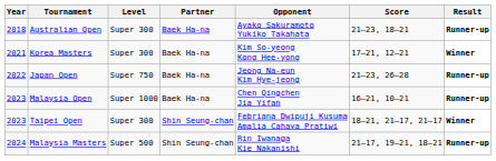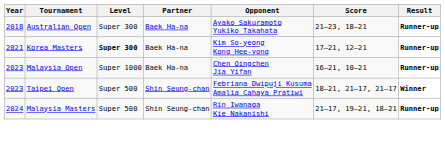Korea Masters | Level: normal -> bold
Korea Masters | Result: Winner -> Runner-up
- row: 2022 | Japan Open | Super 750 | Baek Ha-na | Jeong Na-eun Kim Hye-jeong | 21–23, 26–28 | Runner-up
Taipei Open | Level: Super 300 -> Super 500
